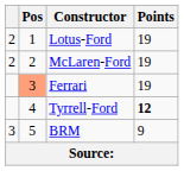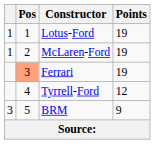Lotus-Ford | column 1: 2 -> 1
McLaren-Ford | column 1: 2 -> 1
Tyrrell-Ford | Points: bold -> normal
